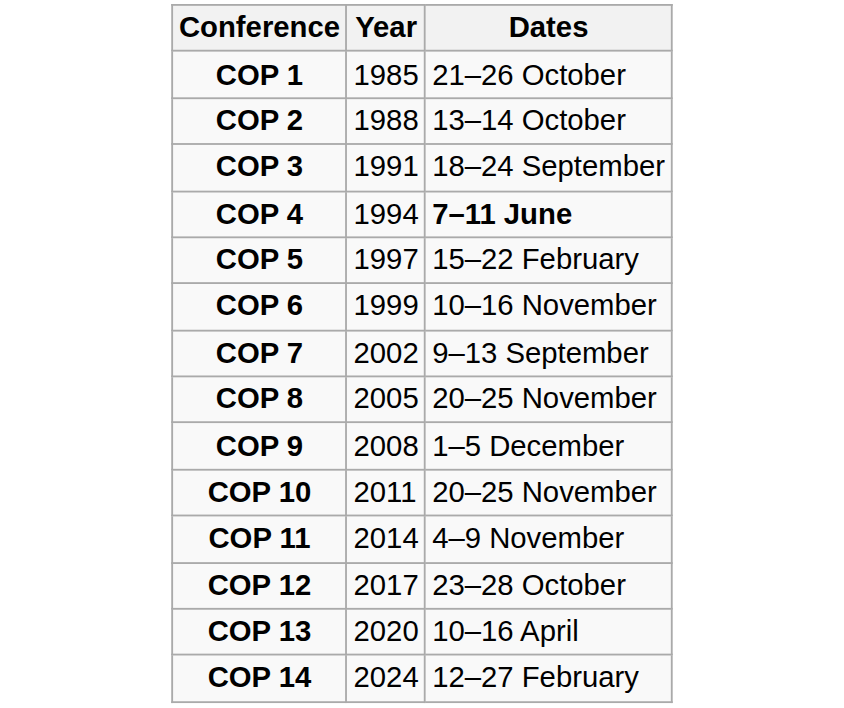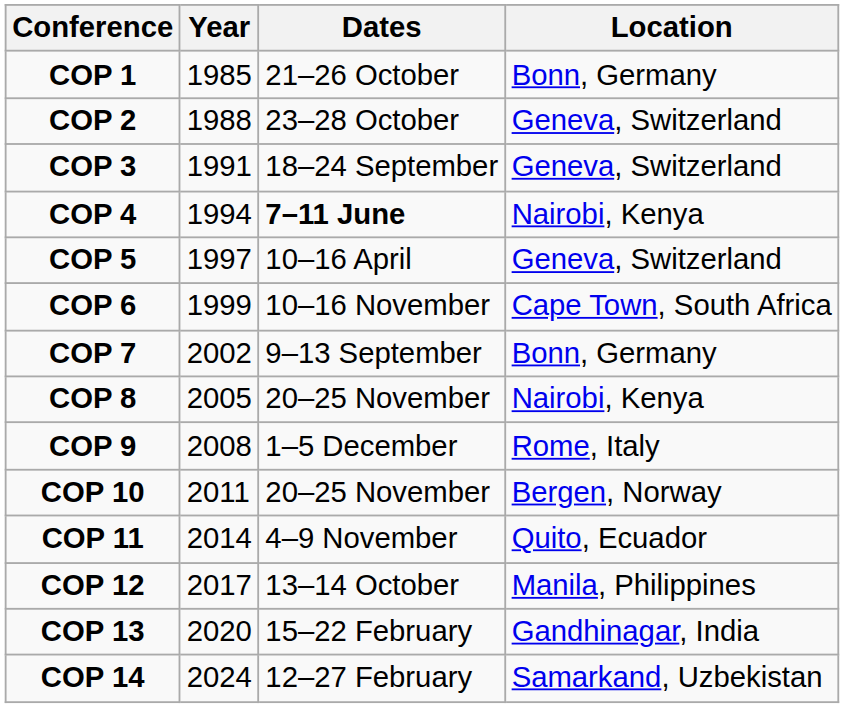+ column: Location | Bonn, Germany | Geneva, Switzerland | Geneva, Switzerland | Nairobi, Kenya | Geneva, Switzerland | Cape Town, South Africa | Bonn, Germany | Nairobi, Kenya | Rome, Italy | Bergen, Norway | Quito, Ecuador | Manila, Philippines | Gandhinagar, India | Samarkand, Uzbekistan
COP 2 | Dates: 13–14 October -> 23–28 October
COP 5 | Dates: 15–22 February -> 10–16 April
COP 12 | Dates: 23–28 October -> 13–14 October
COP 13 | Dates: 10–16 April -> 15–22 February
